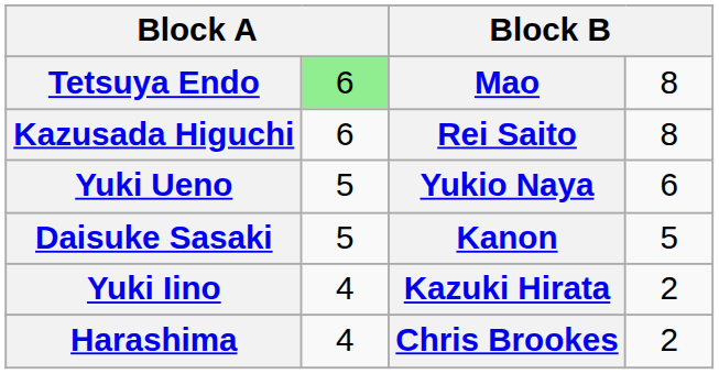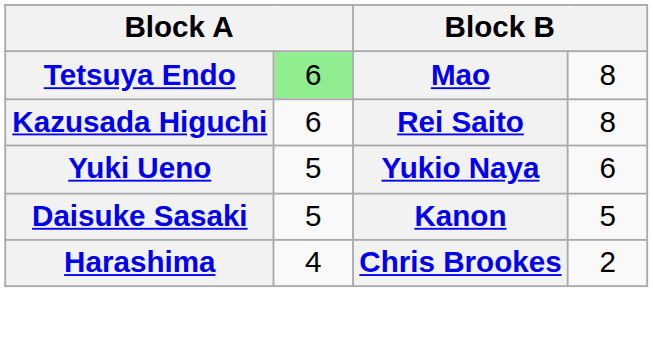- row: Yuki Iino | 4 | Kazuki Hirata | 2
